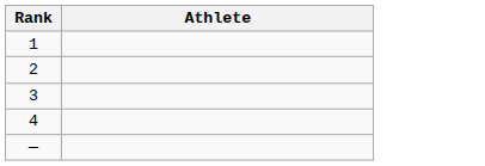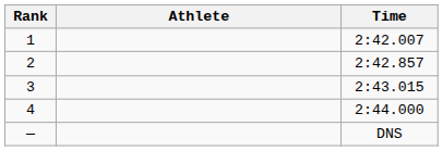+ column: Time | 2:42.007 | 2:42.857 | 2:43.015 | 2:44.000 | DNS
